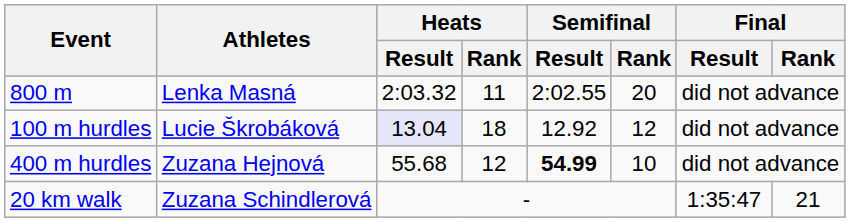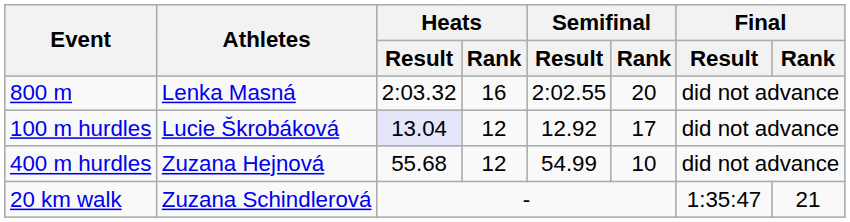800 m | Heats / Rank: 11 -> 16
100 m hurdles | Heats / Rank: 18 -> 12
100 m hurdles | Semifinal / Rank: 12 -> 17
400 m hurdles | Semifinal / Result: bold -> normal
